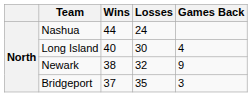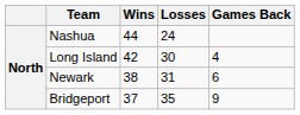Long Island | Wins: 40 -> 42
Newark | Losses: 32 -> 31
Newark | Games Back: 9 -> 6
Bridgeport | Games Back: 3 -> 9
